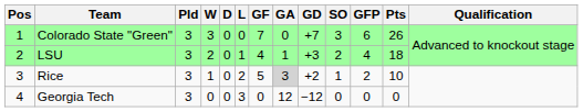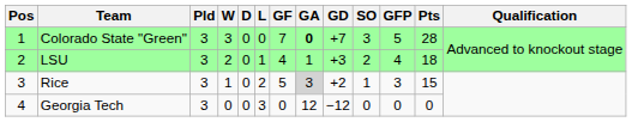Colorado State "Green" | GA: normal -> bold
Colorado State "Green" | GFP: 6 -> 5
Colorado State "Green" | Pts: 26 -> 28
Rice | GFP: 2 -> 3
Rice | Pts: 10 -> 15
